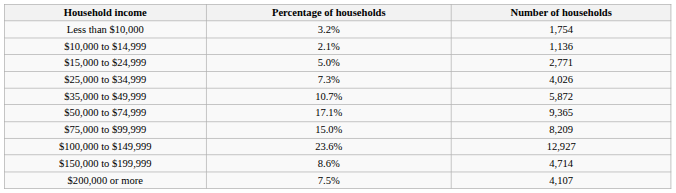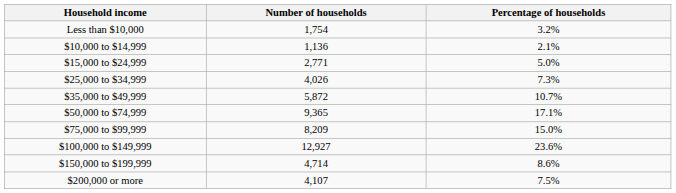columns swapped: Number of households <-> Percentage of households
